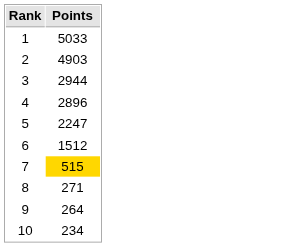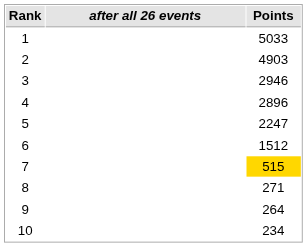+ column: after all 26 events
3 | Points: 2944 -> 2946
